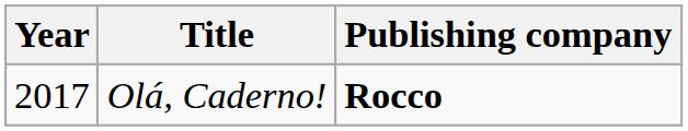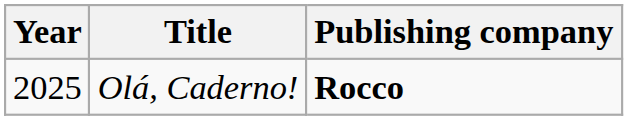Olá, Caderno! | Year: 2017 -> 2025
